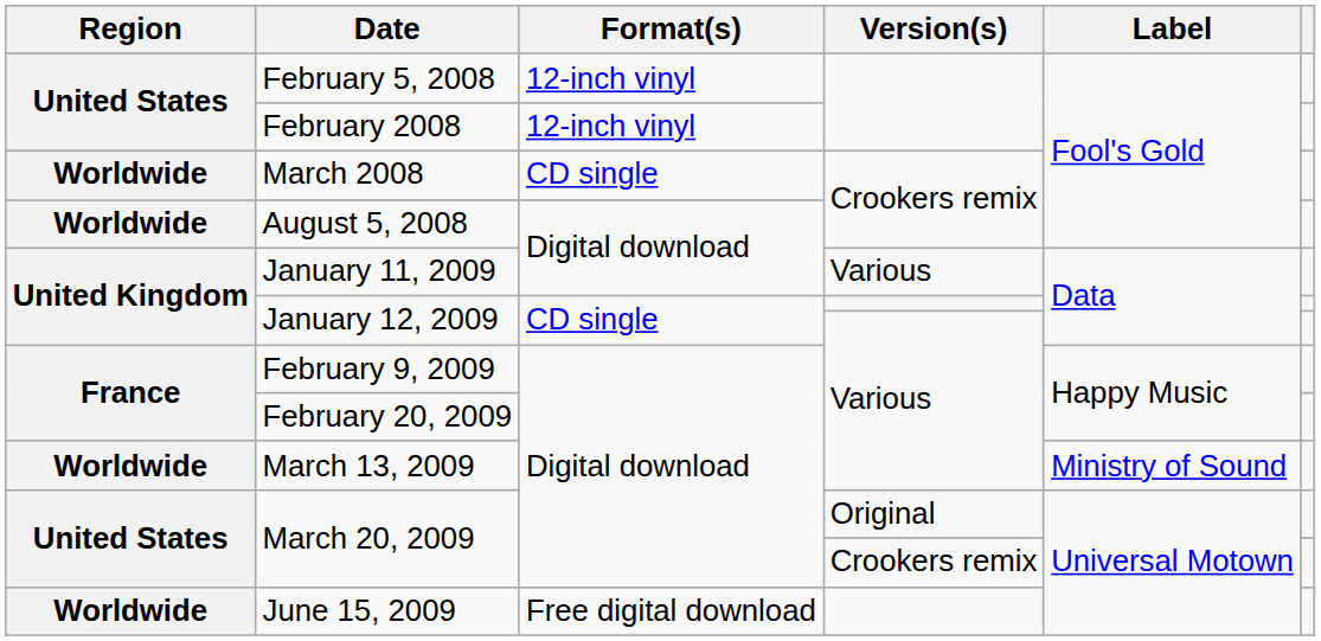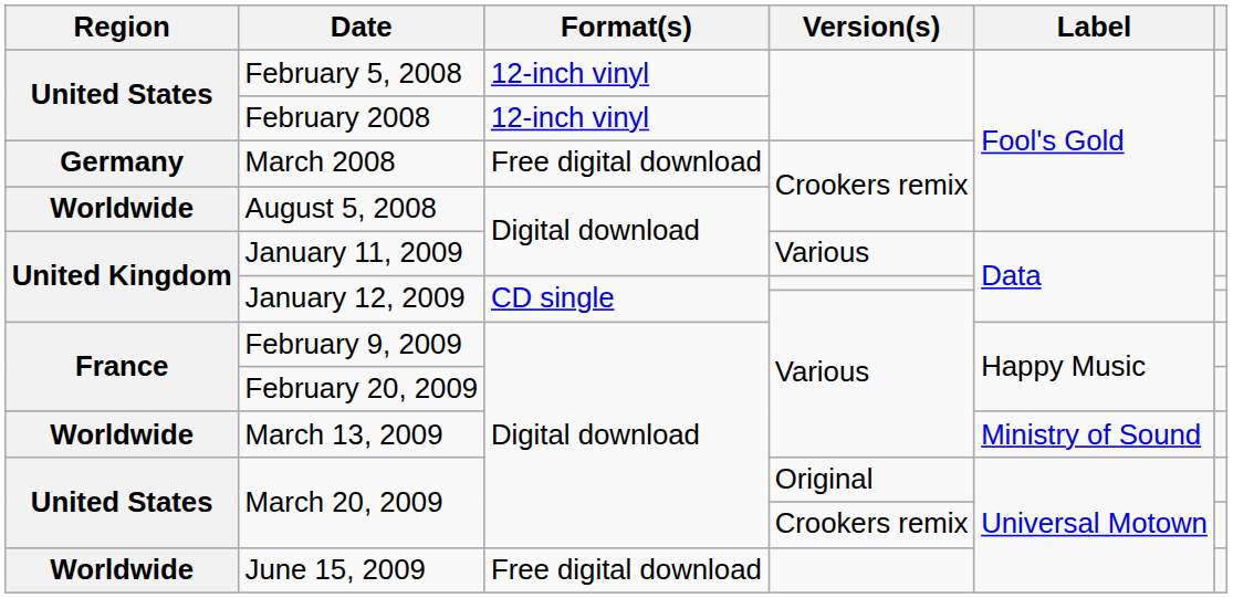March 2008 | Region: Worldwide -> Germany
March 2008 | Format(s): CD single -> Free digital download
